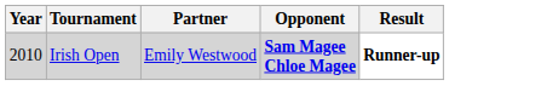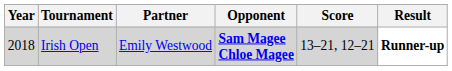+ column: Score | 13–21, 12–21
Irish Open | Year: 2010 -> 2018
